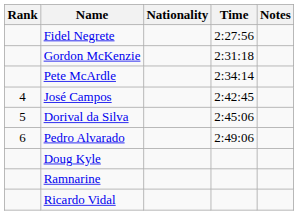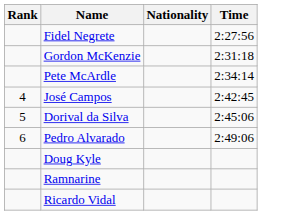- column: Notes
